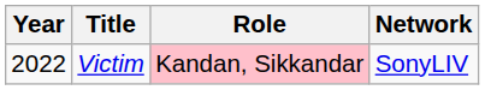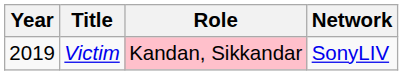Victim | Year: 2022 -> 2019
